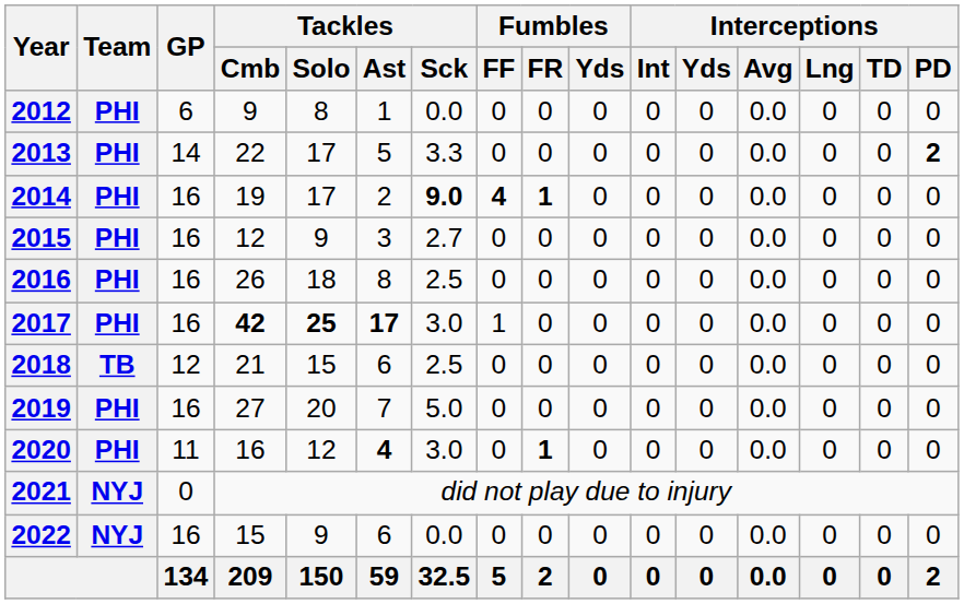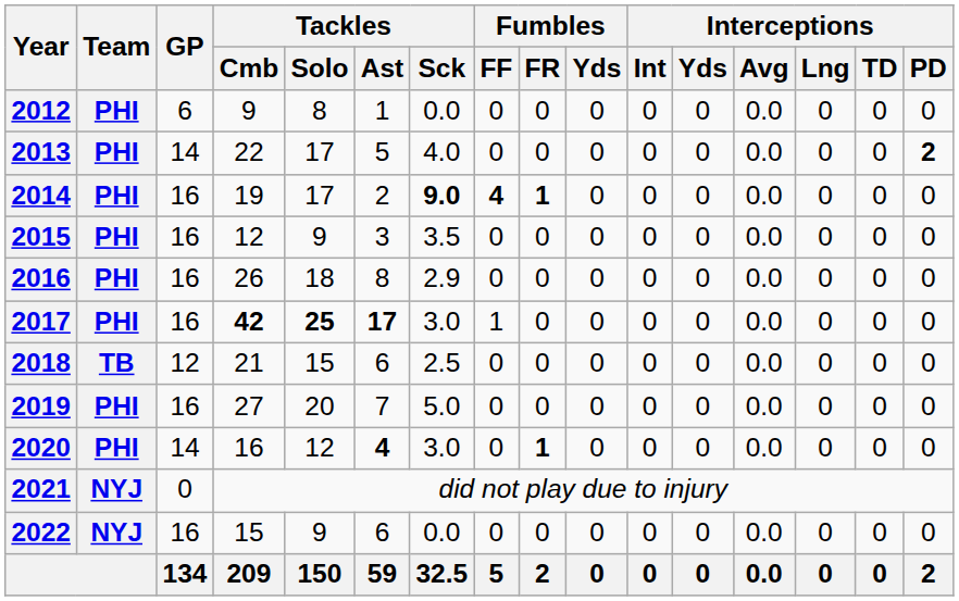2013 | Tackles / Sck: 3.3 -> 4.0
2015 | Tackles / Sck: 2.7 -> 3.5
2016 | Tackles / Sck: 2.5 -> 2.9
2020 | GP: 11 -> 14
